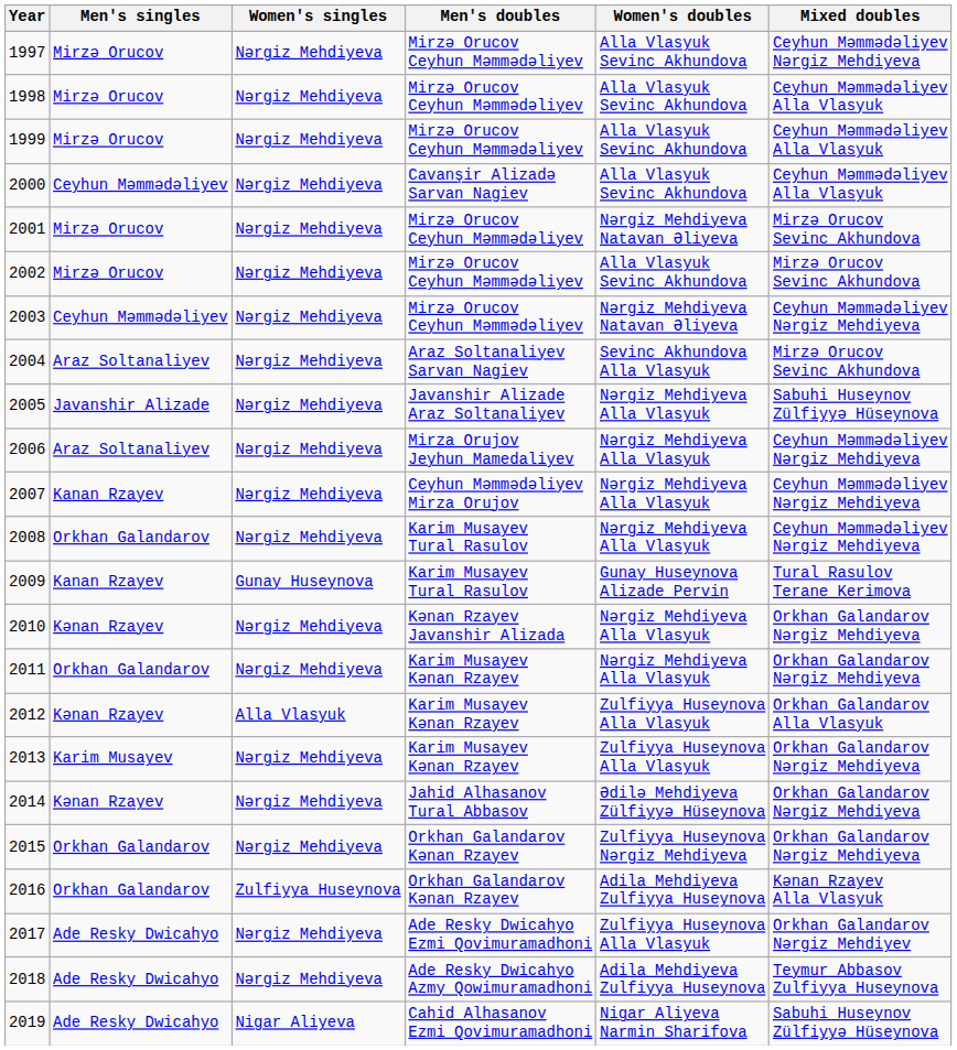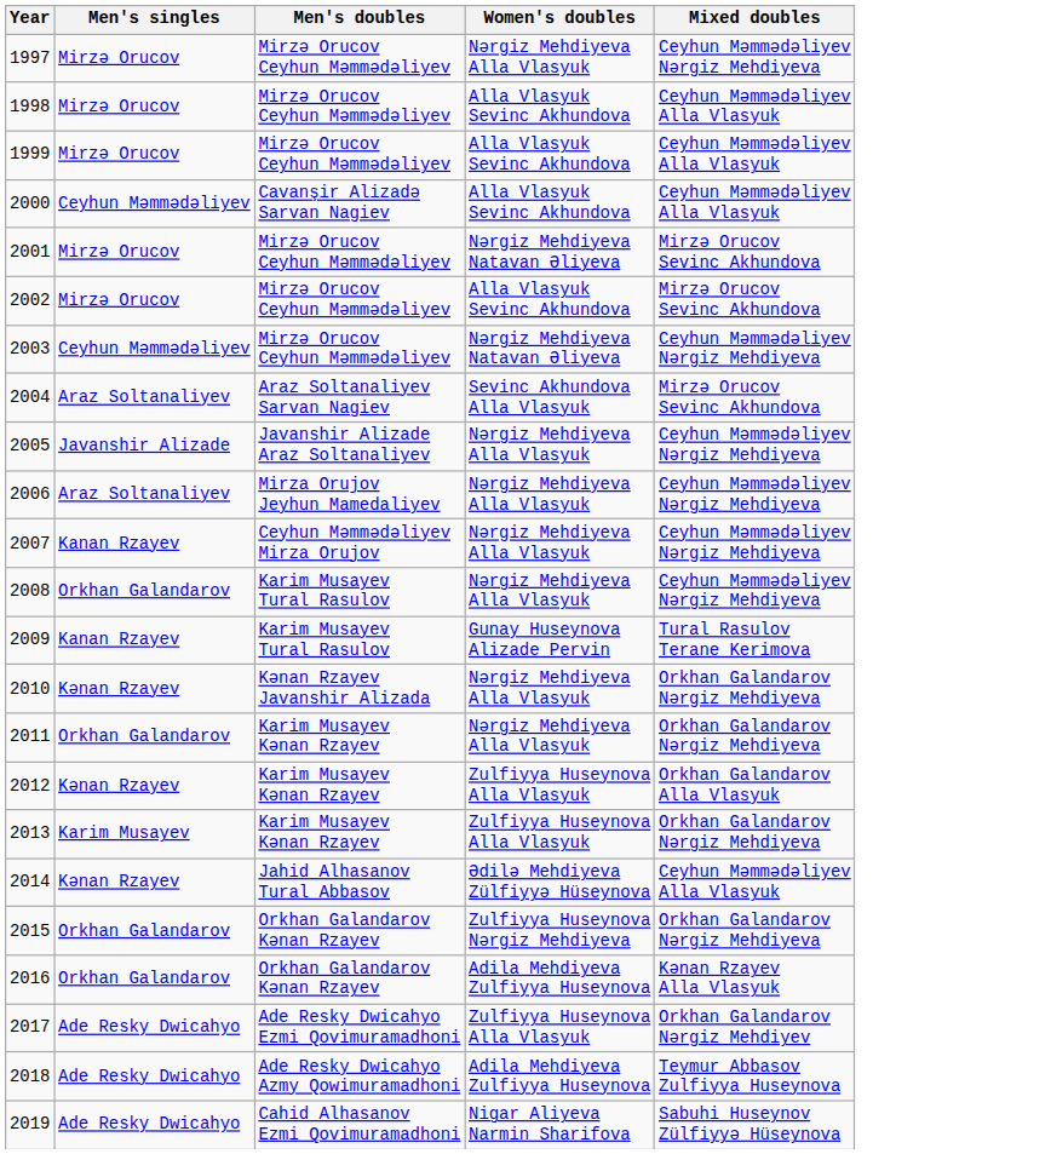- column: Women's singles | Nərgiz Mehdiyeva | Nərgiz Mehdiyeva | Nərgiz Mehdiyeva | Nərgiz Mehdiyeva | Nərgiz Mehdiyeva | Nərgiz Mehdiyeva | Nərgiz Mehdiyeva | Nərgiz Mehdiyeva | Nərgiz Mehdiyeva | Nərgiz Mehdiyeva | Nərgiz Mehdiyeva | Nərgiz Mehdiyeva | Gunay Huseynova | Nərgiz Mehdiyeva | Nərgiz Mehdiyeva | Alla Vlasyuk | Nərgiz Mehdiyeva | Nərgiz Mehdiyeva | Nərgiz Mehdiyeva | Zulfiyya Huseynova | Nərgiz Mehdiyeva | Nərgiz Mehdiyeva | Nigar Aliyeva
1997 | Women's doubles: Alla Vlasyuk Sevinc Akhundova -> Nərgiz Mehdiyeva Alla Vlasyuk
2005 | Mixed doubles: Sabuhi Huseynov Zülfiyyə Hüseynova -> Ceyhun Məmmədəliyev Nərgiz Mehdiyeva
2014 | Mixed doubles: Orkhan Galandarov Nərgiz Mehdiyeva -> Ceyhun Məmmədəliyev Alla Vlasyuk
